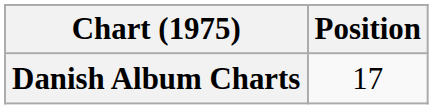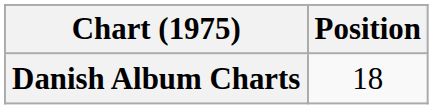Danish Album Charts | Position: 17 -> 18
